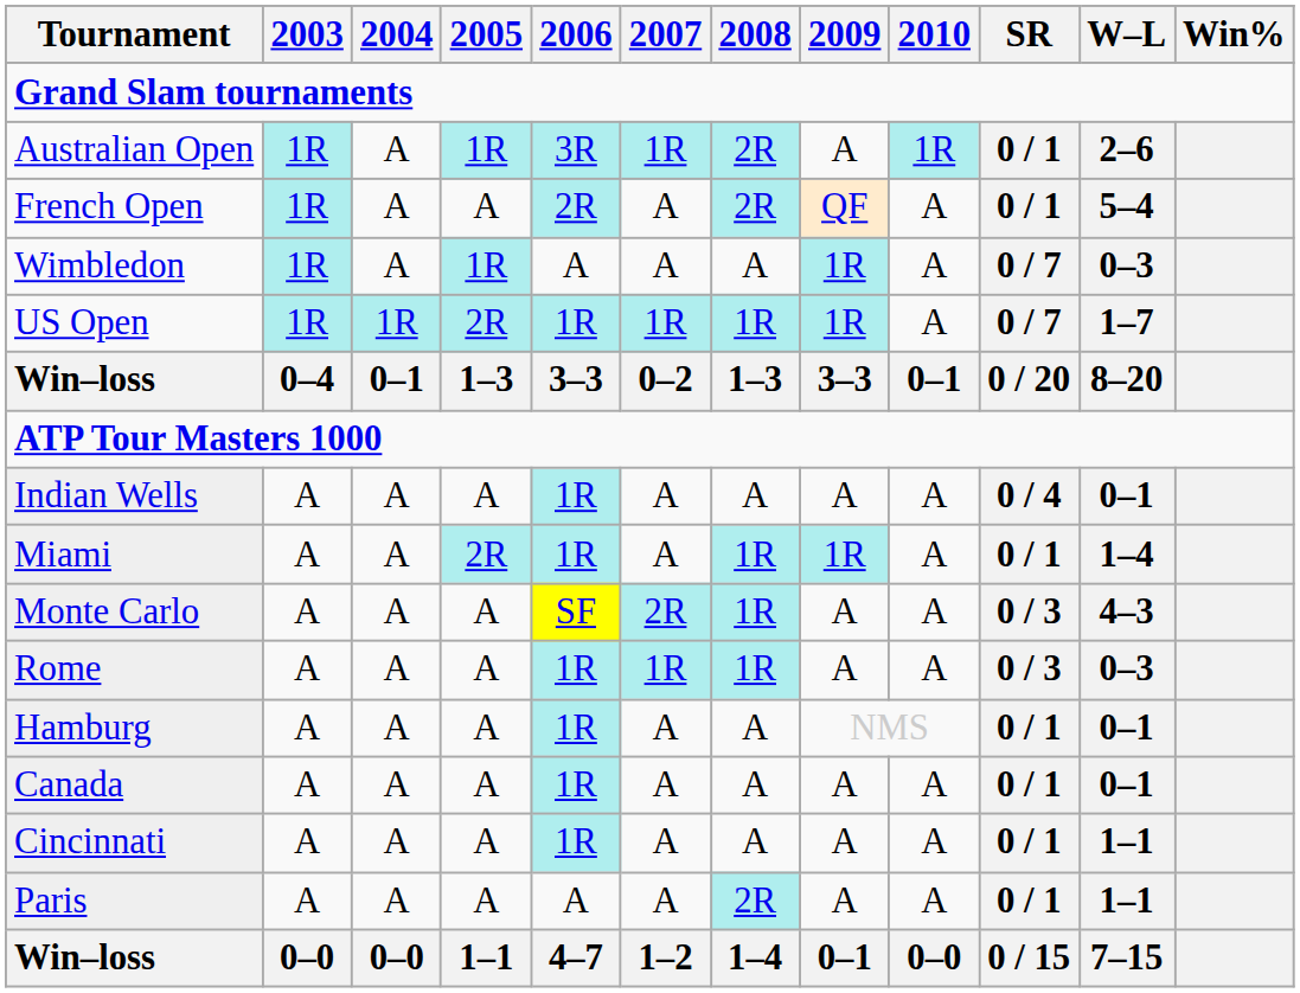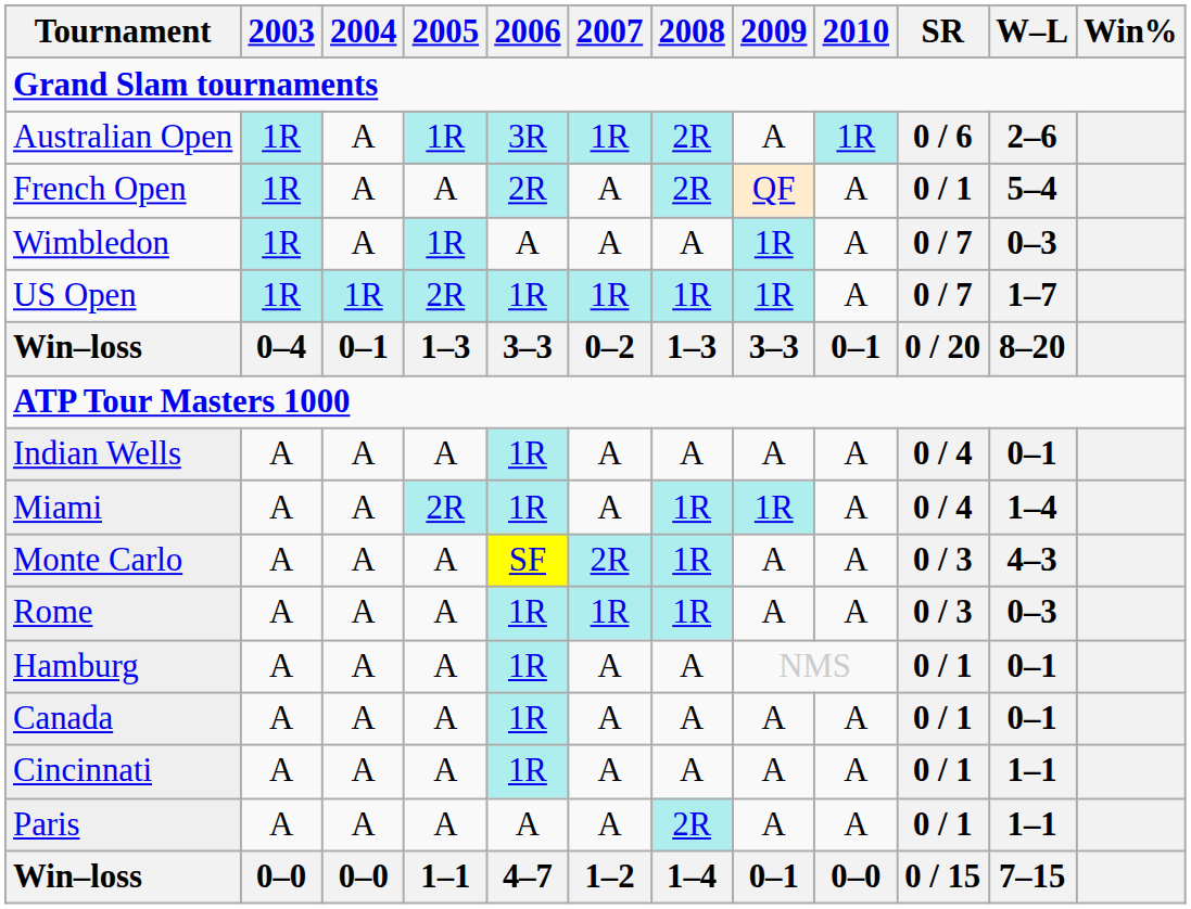Australian Open | SR: 0 / 1 -> 0 / 6
Miami | SR: 0 / 1 -> 0 / 4
